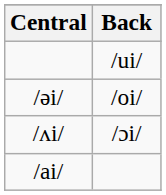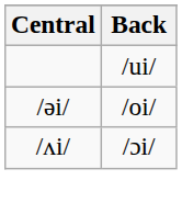- row: /ai/
